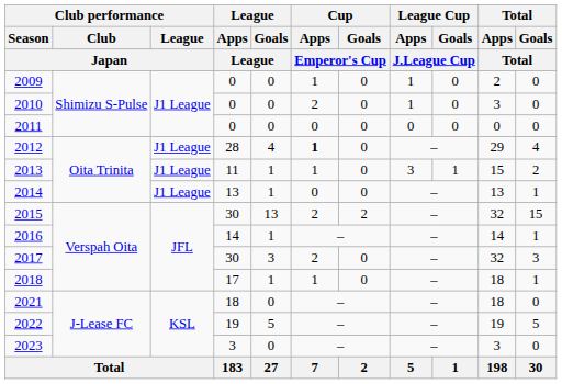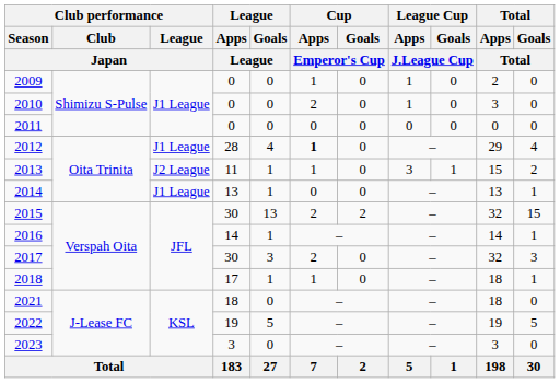2013 | Club performance / League / Japan: J1 League -> J2 League
